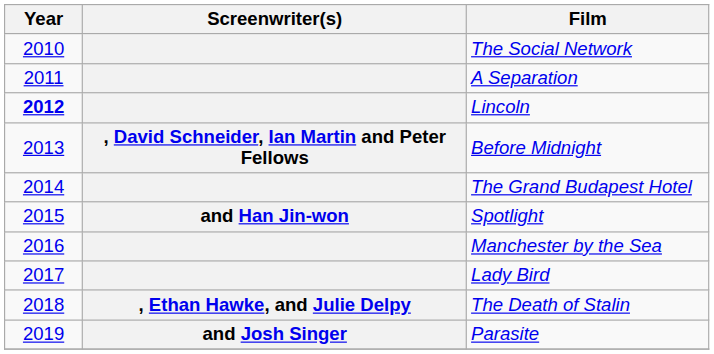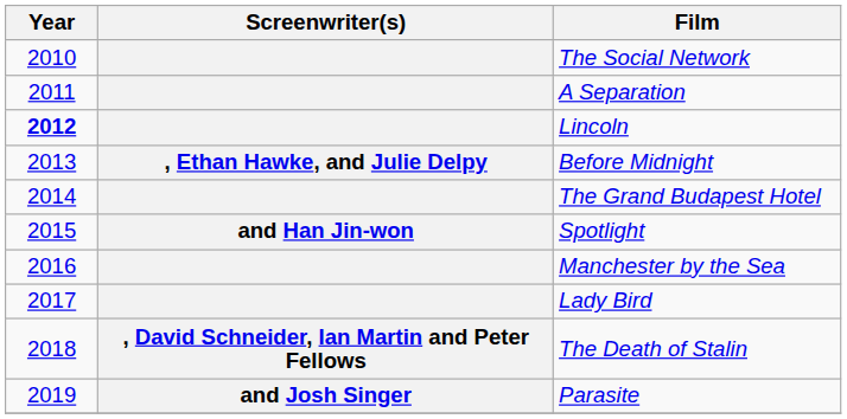Before Midnight | Screenwriter(s): , David Schneider, Ian Martin and Peter Fellows -> , Ethan Hawke, and Julie Delpy
The Death of Stalin | Screenwriter(s): , Ethan Hawke, and Julie Delpy -> , David Schneider, Ian Martin and Peter Fellows
